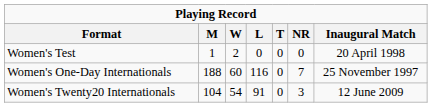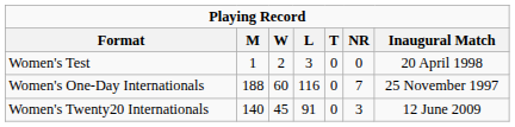Women's Test | L: 0 -> 3
Women's Twenty20 Internationals | M: 104 -> 140
Women's Twenty20 Internationals | W: 54 -> 45
